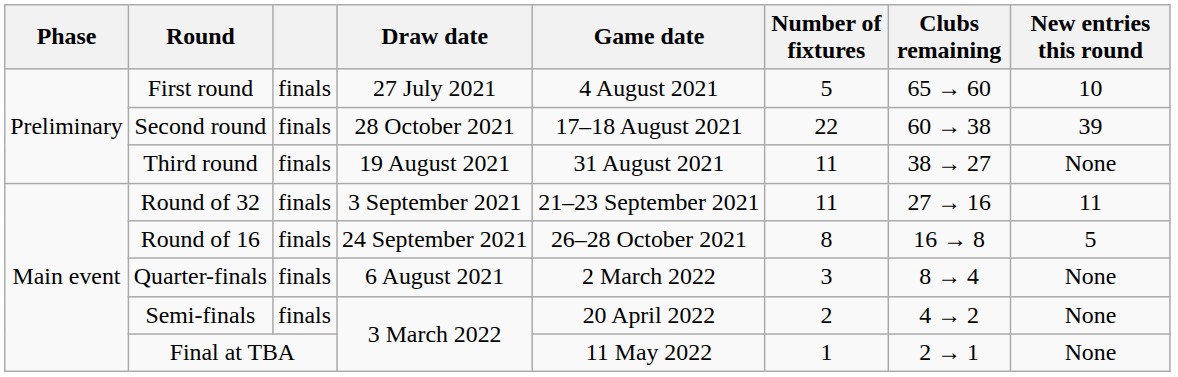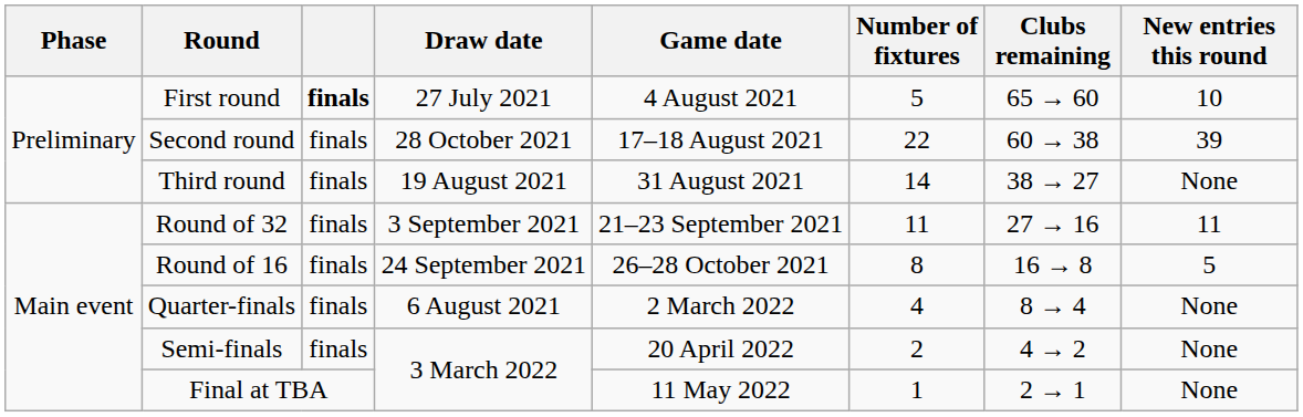First round | column 3: normal -> bold
Third round | Number of fixtures: 11 -> 14
Quarter-finals | Number of fixtures: 3 -> 4
